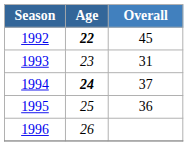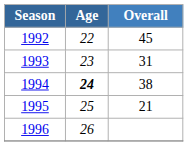1992 | Age: bold -> normal
1994 | Overall: 37 -> 38
1995 | Overall: 36 -> 21
